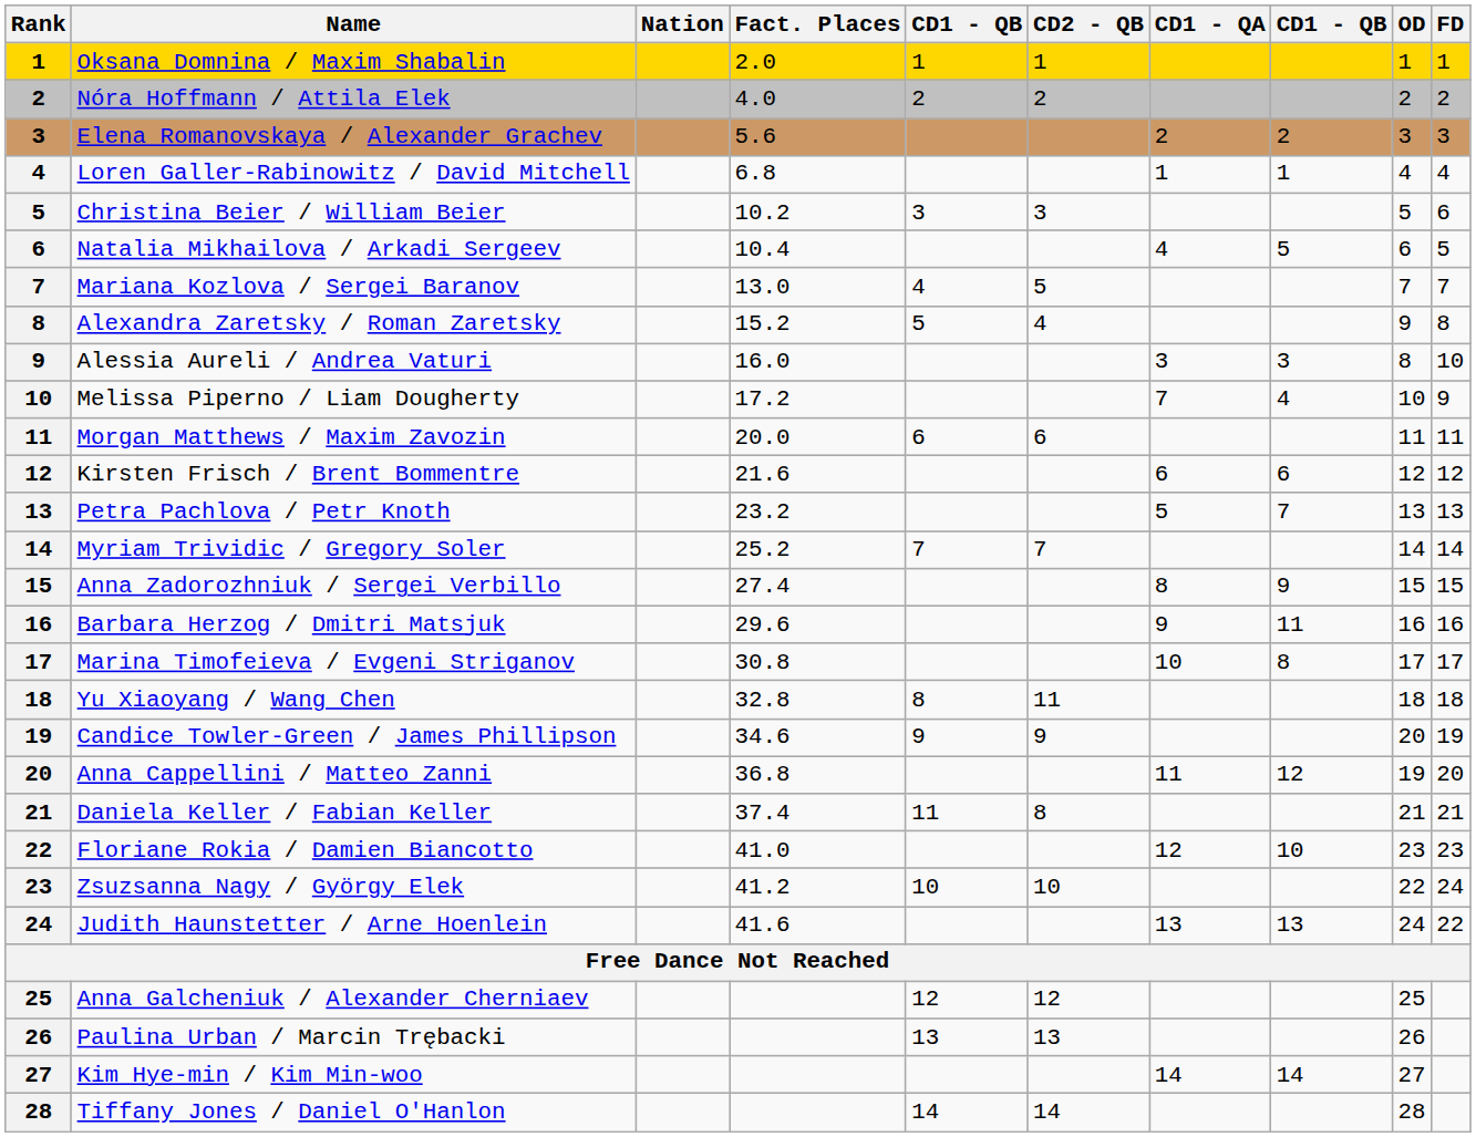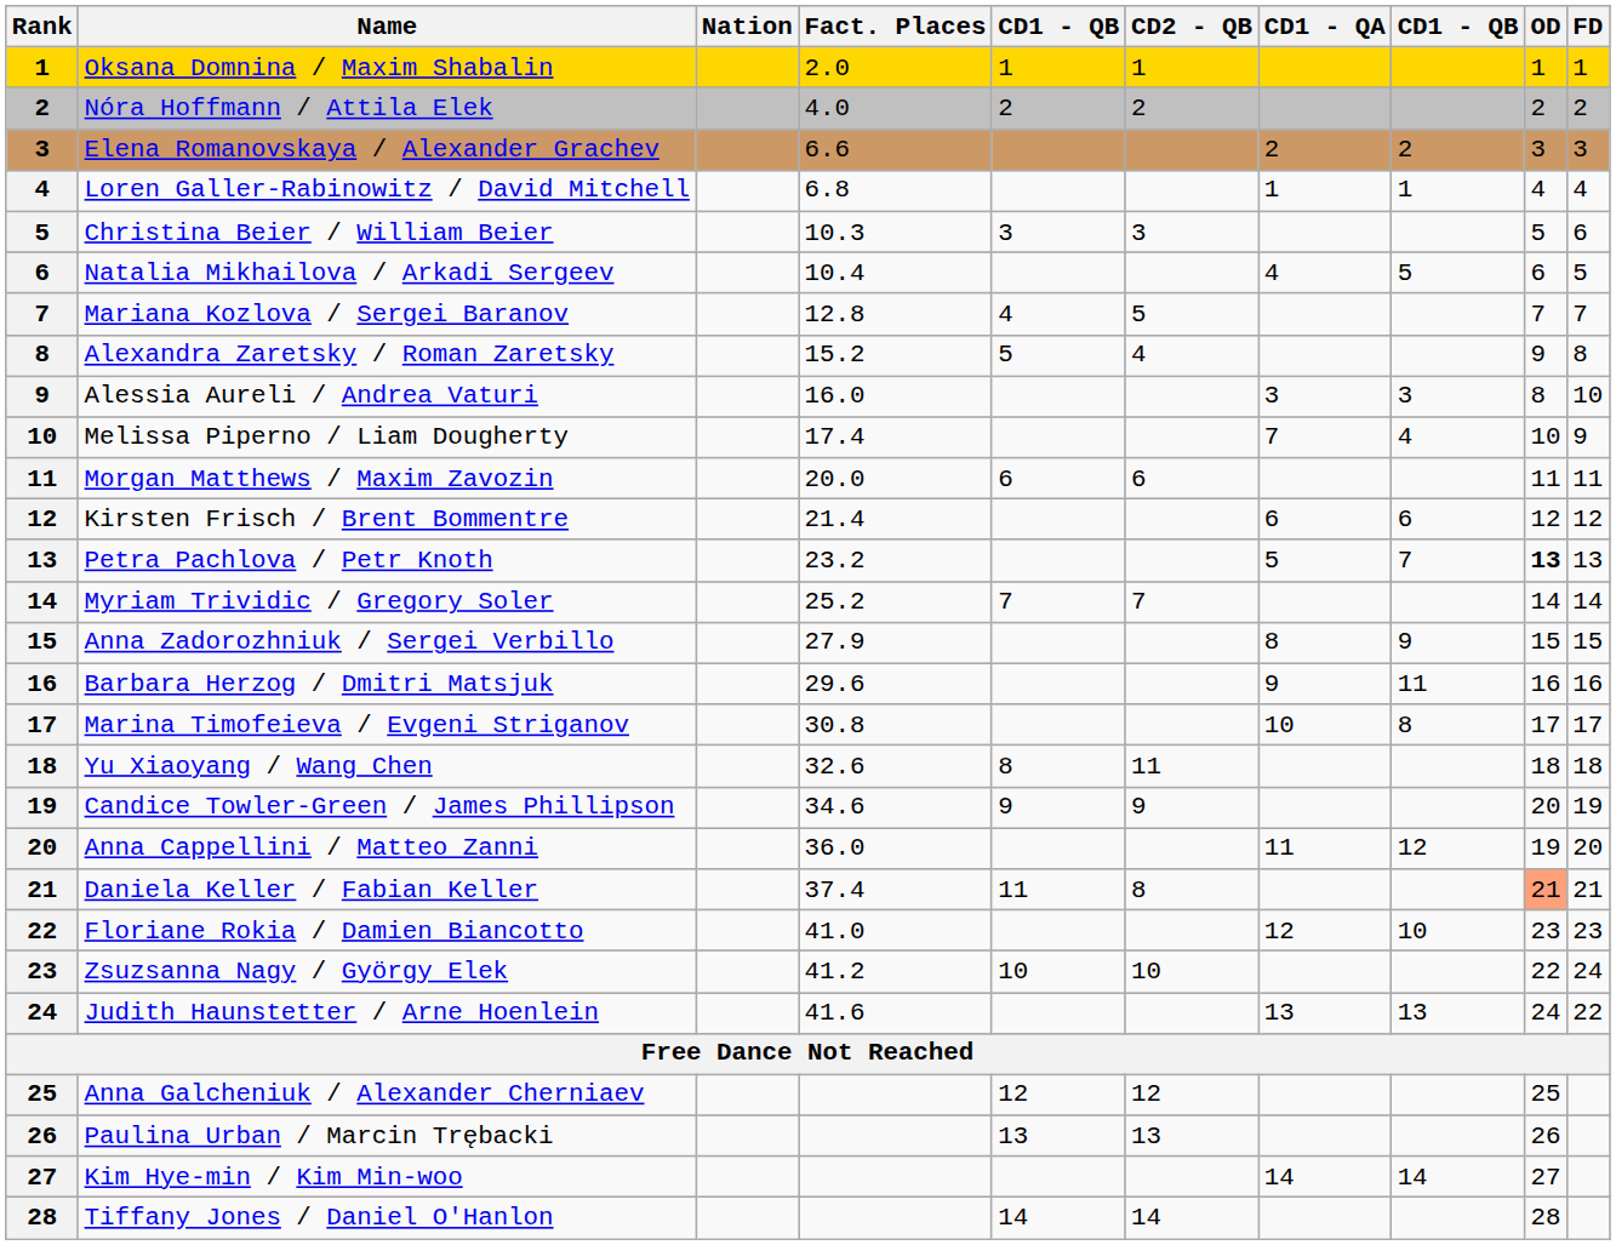Elena Romanovskaya / Alexander Grachev | Fact. Places: 5.6 -> 6.6
Christina Beier / William Beier | Fact. Places: 10.2 -> 10.3
Mariana Kozlova / Sergei Baranov | Fact. Places: 13.0 -> 12.8
Melissa Piperno / Liam Dougherty | Fact. Places: 17.2 -> 17.4
Kirsten Frisch / Brent Bommentre | Fact. Places: 21.6 -> 21.4
Petra Pachlova / Petr Knoth | OD: normal -> bold
Anna Zadorozhniuk / Sergei Verbillo | Fact. Places: 27.4 -> 27.9
Yu Xiaoyang / Wang Chen | Fact. Places: 32.8 -> 32.6
Anna Cappellini / Matteo Zanni | Fact. Places: 36.8 -> 36.0
Daniela Keller / Fabian Keller | OD: no background -> lightsalmon background
